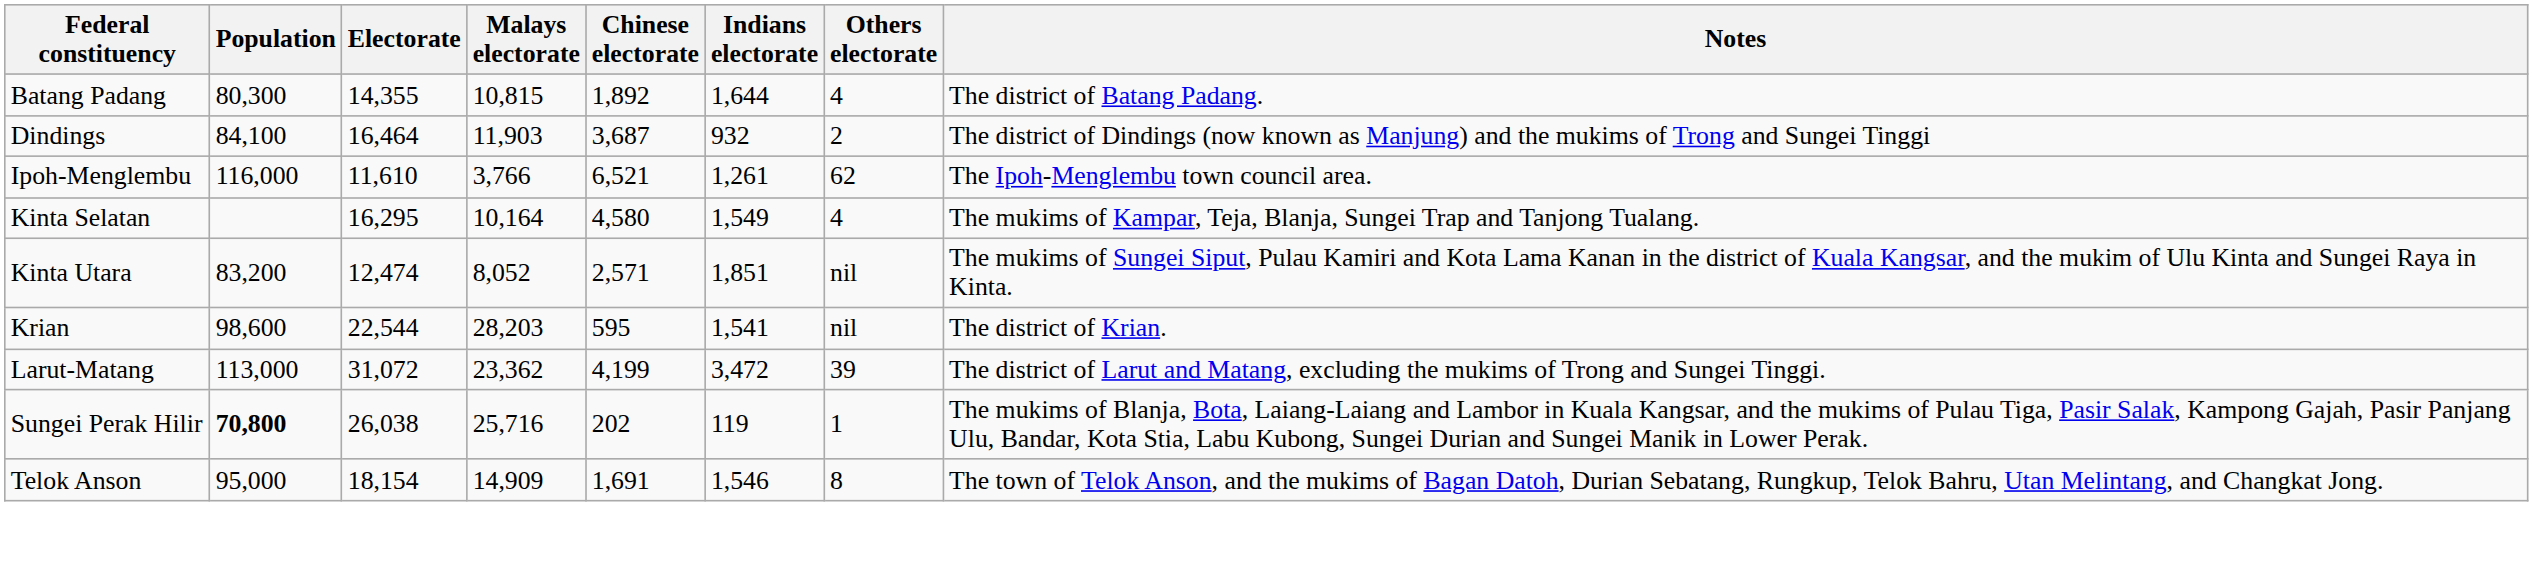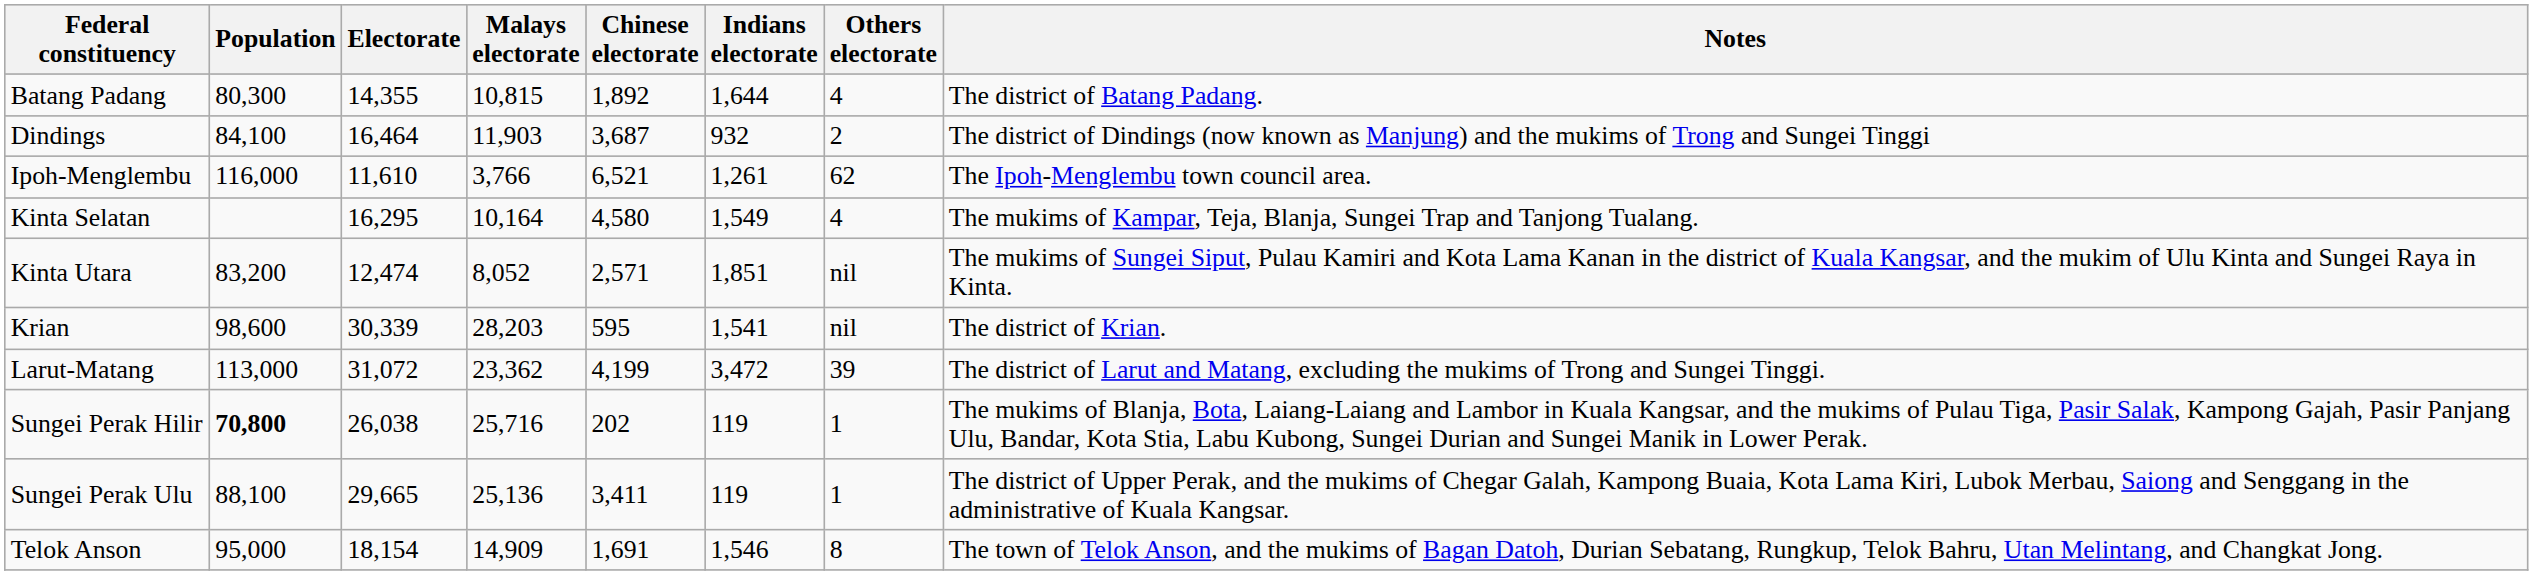Krian | Electorate: 22,544 -> 30,339
+ row: Sungei Perak Ulu | 88,100 | 29,665 | 25,136 | 3,411 | 119 | 1 | The district of Upper Perak, and the mukims of Chegar Galah, Kampong Buaia, Kota Lama Kiri, Lubok Merbau, Saiong and Senggang in the administrative of Kuala Kangsar.
